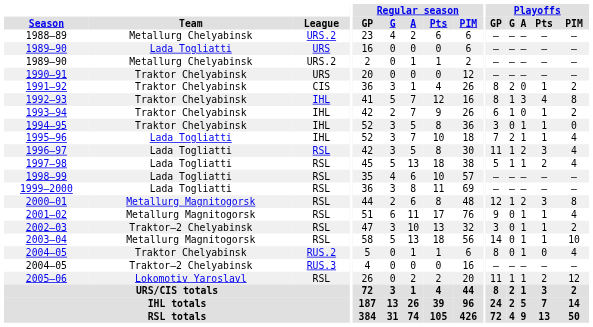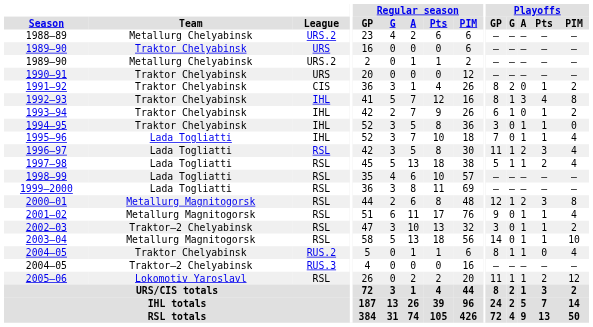1989–90 / URS | Team: Lada Togliatti -> Traktor Chelyabinsk
1995–96 | Playoffs / G: 2 -> 0
2004–05 / RUS.2 | Playoffs / G: 0 -> 1
